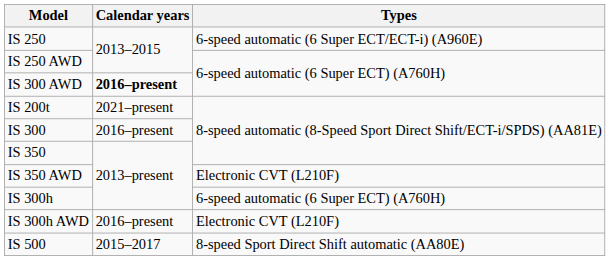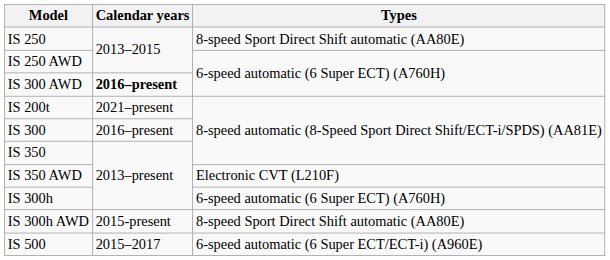IS 250 | Types: 6-speed automatic (6 Super ECT/ECT-i) (A960E) -> 8-speed Sport Direct Shift automatic (AA80E)
IS 300h AWD | Calendar years: 2016–present -> 2015-present
IS 300h AWD | Types: Electronic CVT (L210F) -> 8-speed Sport Direct Shift automatic (AA80E)
IS 500 | Types: 8-speed Sport Direct Shift automatic (AA80E) -> 6-speed automatic (6 Super ECT/ECT-i) (A960E)
